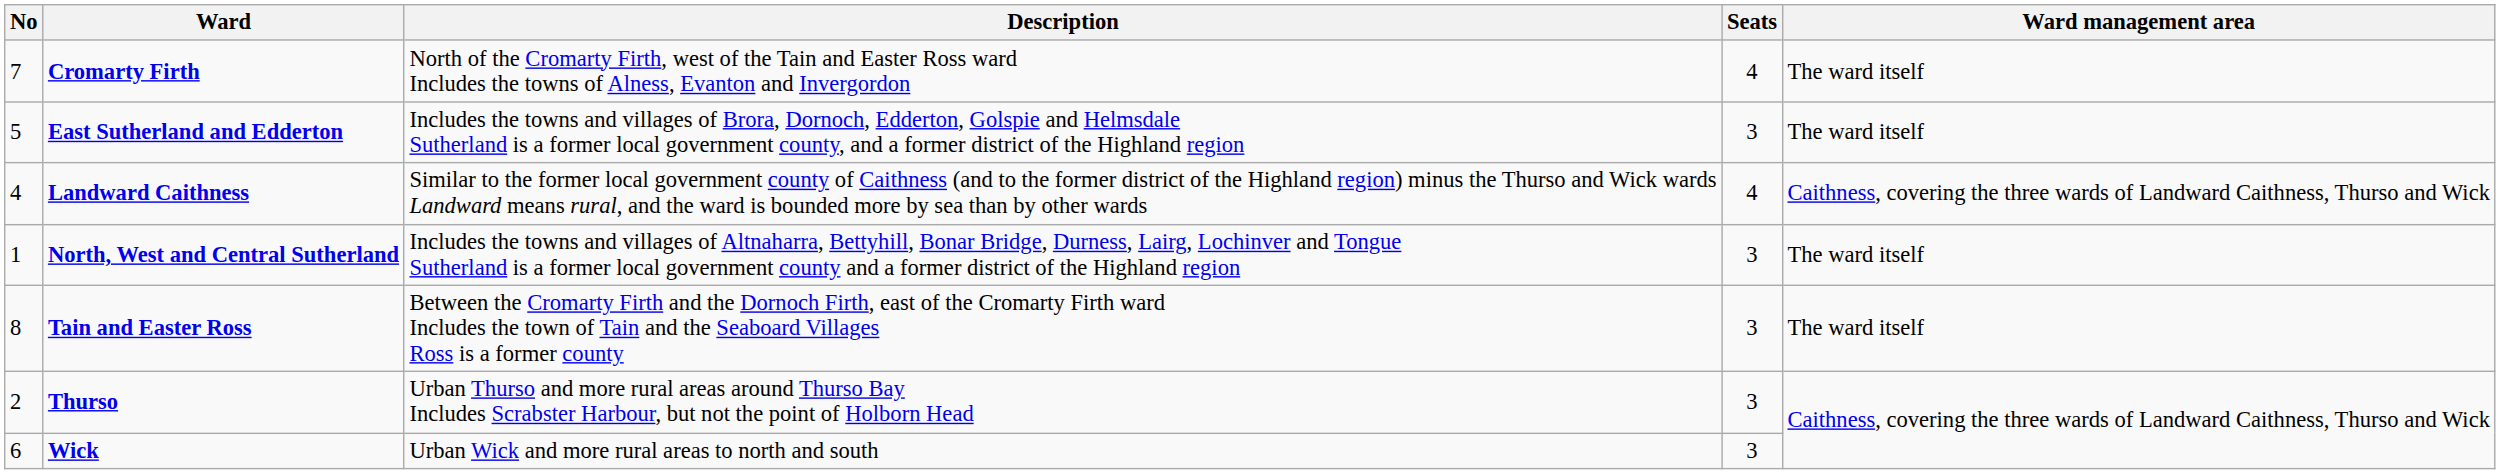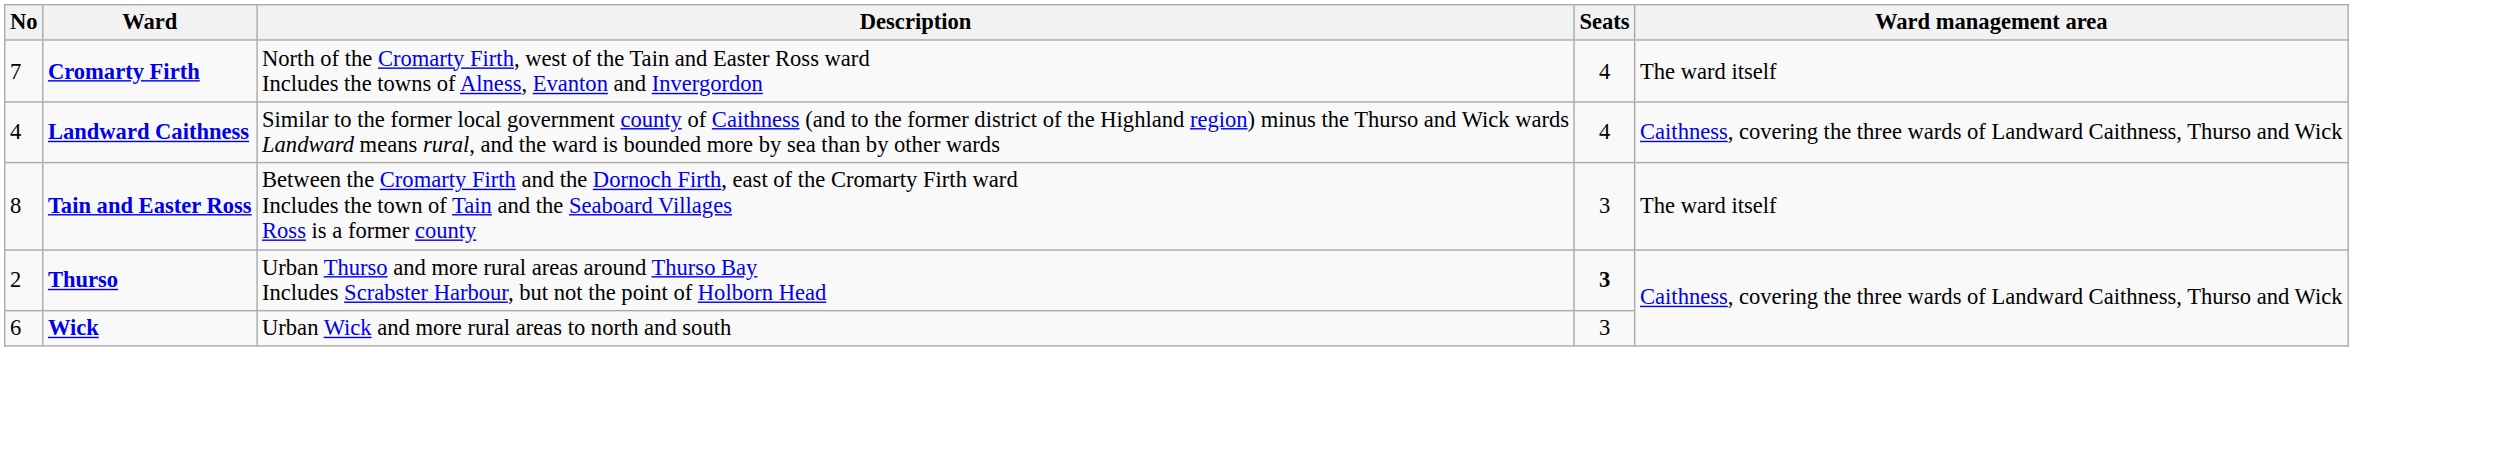- row: 5 | East Sutherland and Edderton | Includes the towns and villages of Brora, Dornoch, Edderton, Golspie and Helmsdale Sutherland is a former local government county, and a former district of the Highland region | 3 | The ward itself
- row: 1 | North, West and Central Sutherland | Includes the towns and villages of Altnaharra, Bettyhill, Bonar Bridge, Durness, Lairg, Lochinver and Tongue Sutherland is a former local government county and a former district of the Highland region | 3 | The ward itself
Thurso | Seats: normal -> bold
